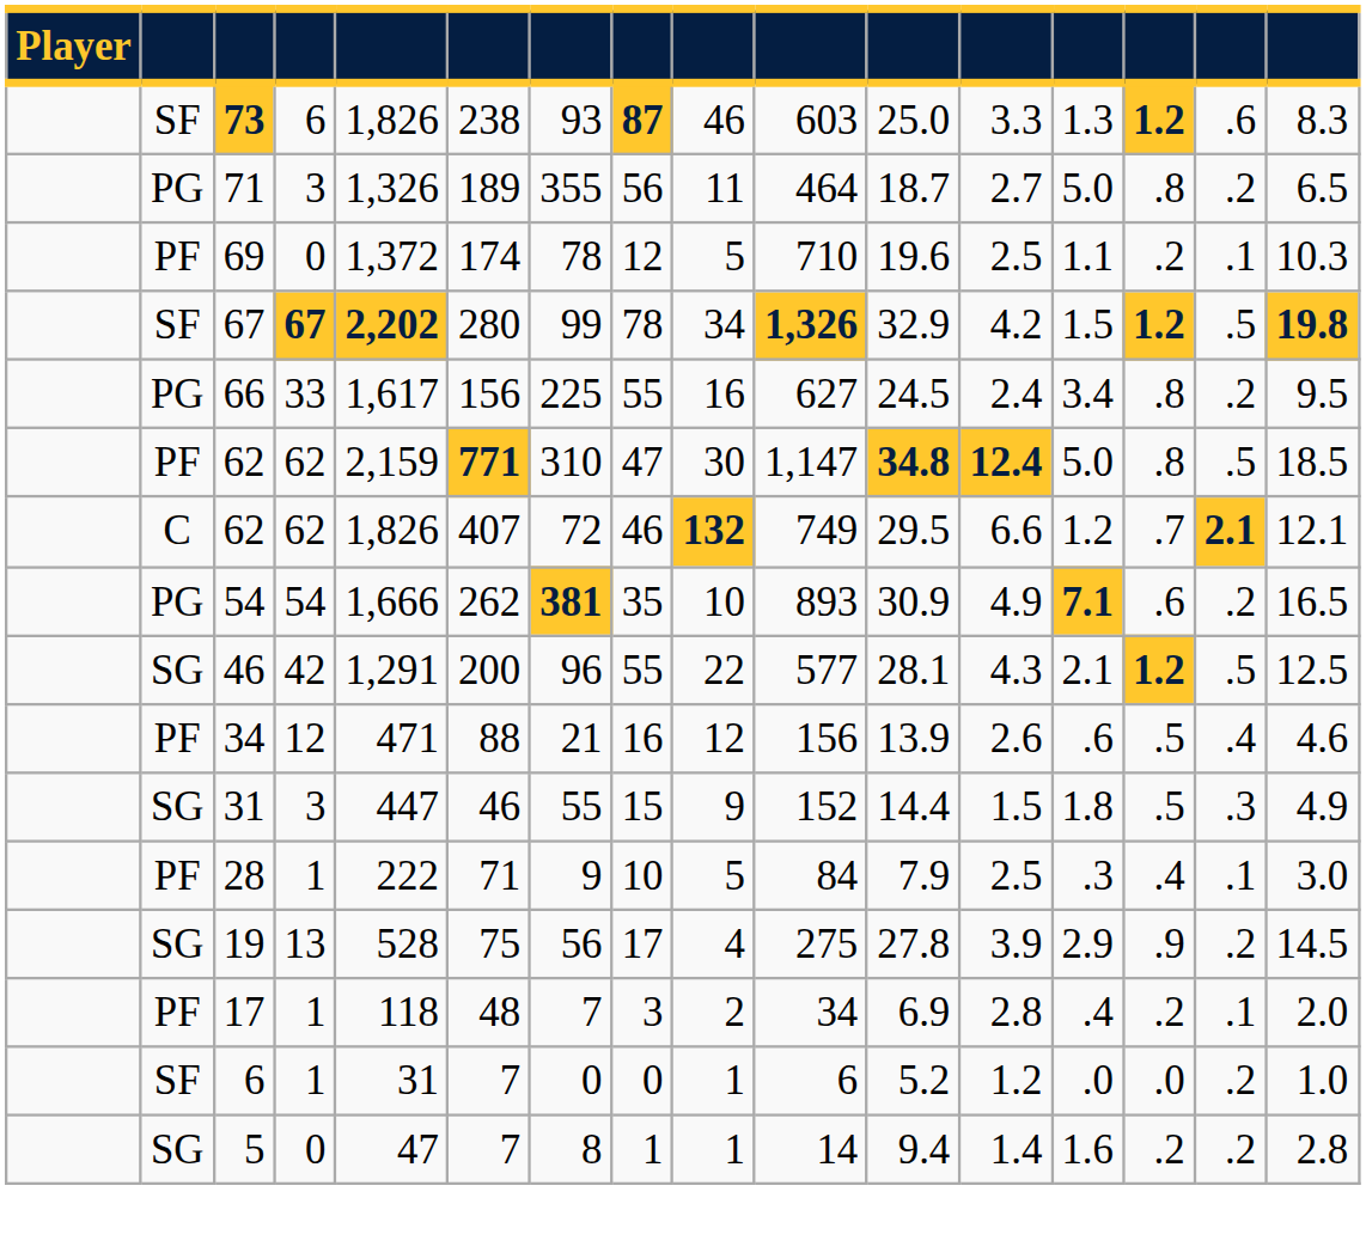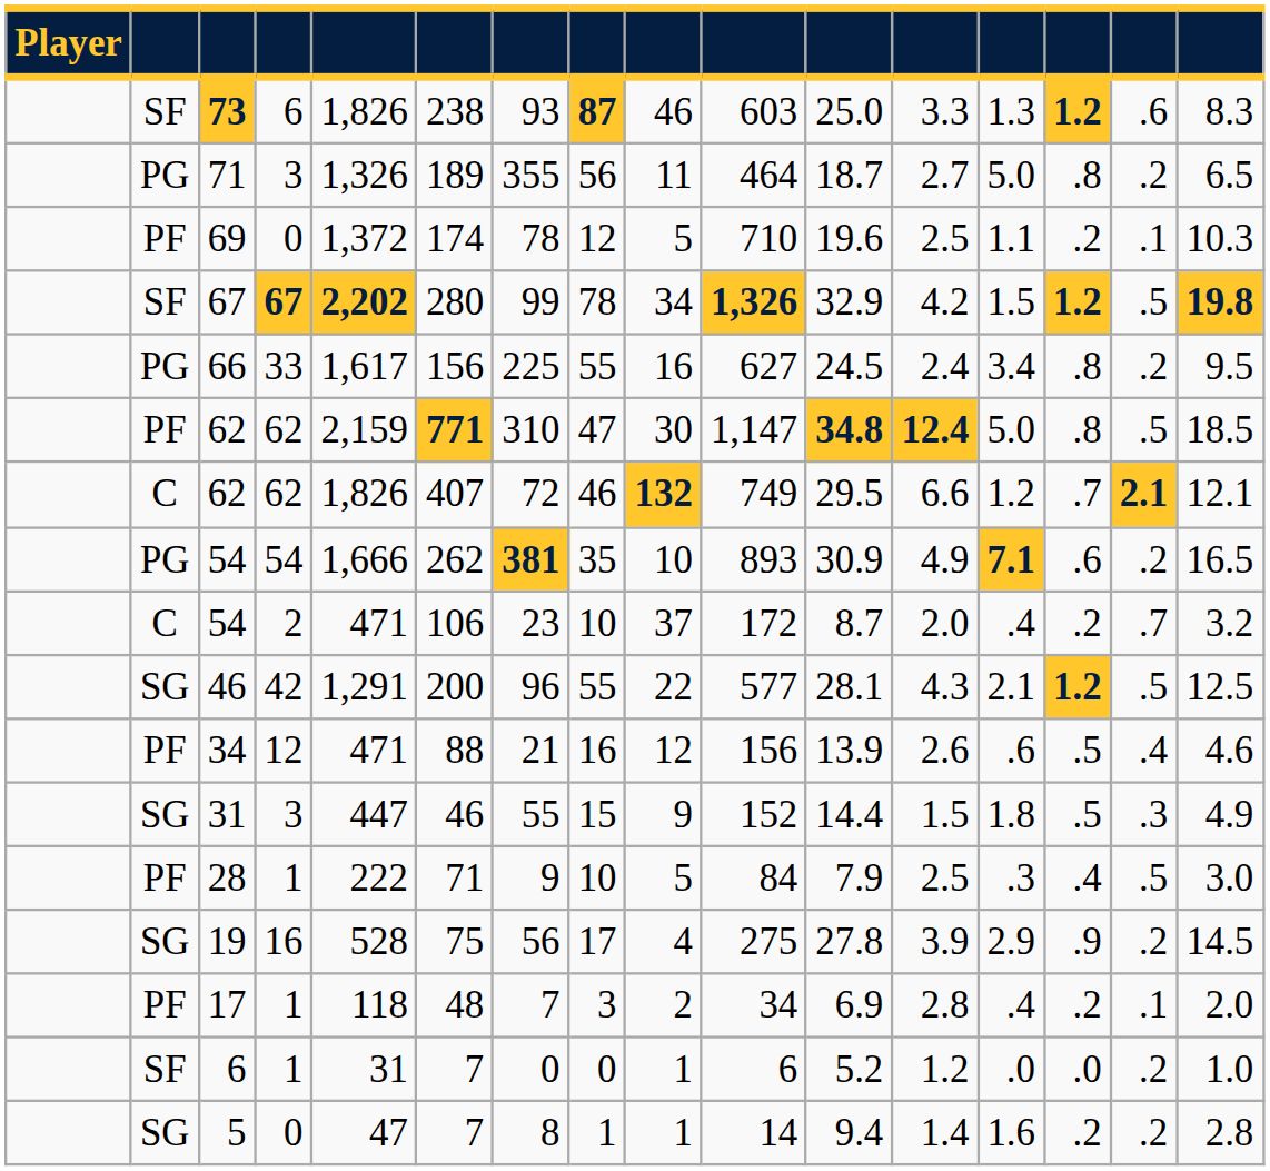+ row: C | 54 | 2 | 471 | 106 | 23 | 10 | 37 | 172 | 8.7 | 2.0 | .4 | .2 | .7 | 3.2
28 | column 15: .1 -> .5
19 | column 4: 13 -> 16
